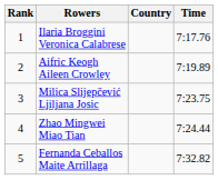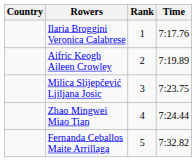columns swapped: Rank <-> Country
